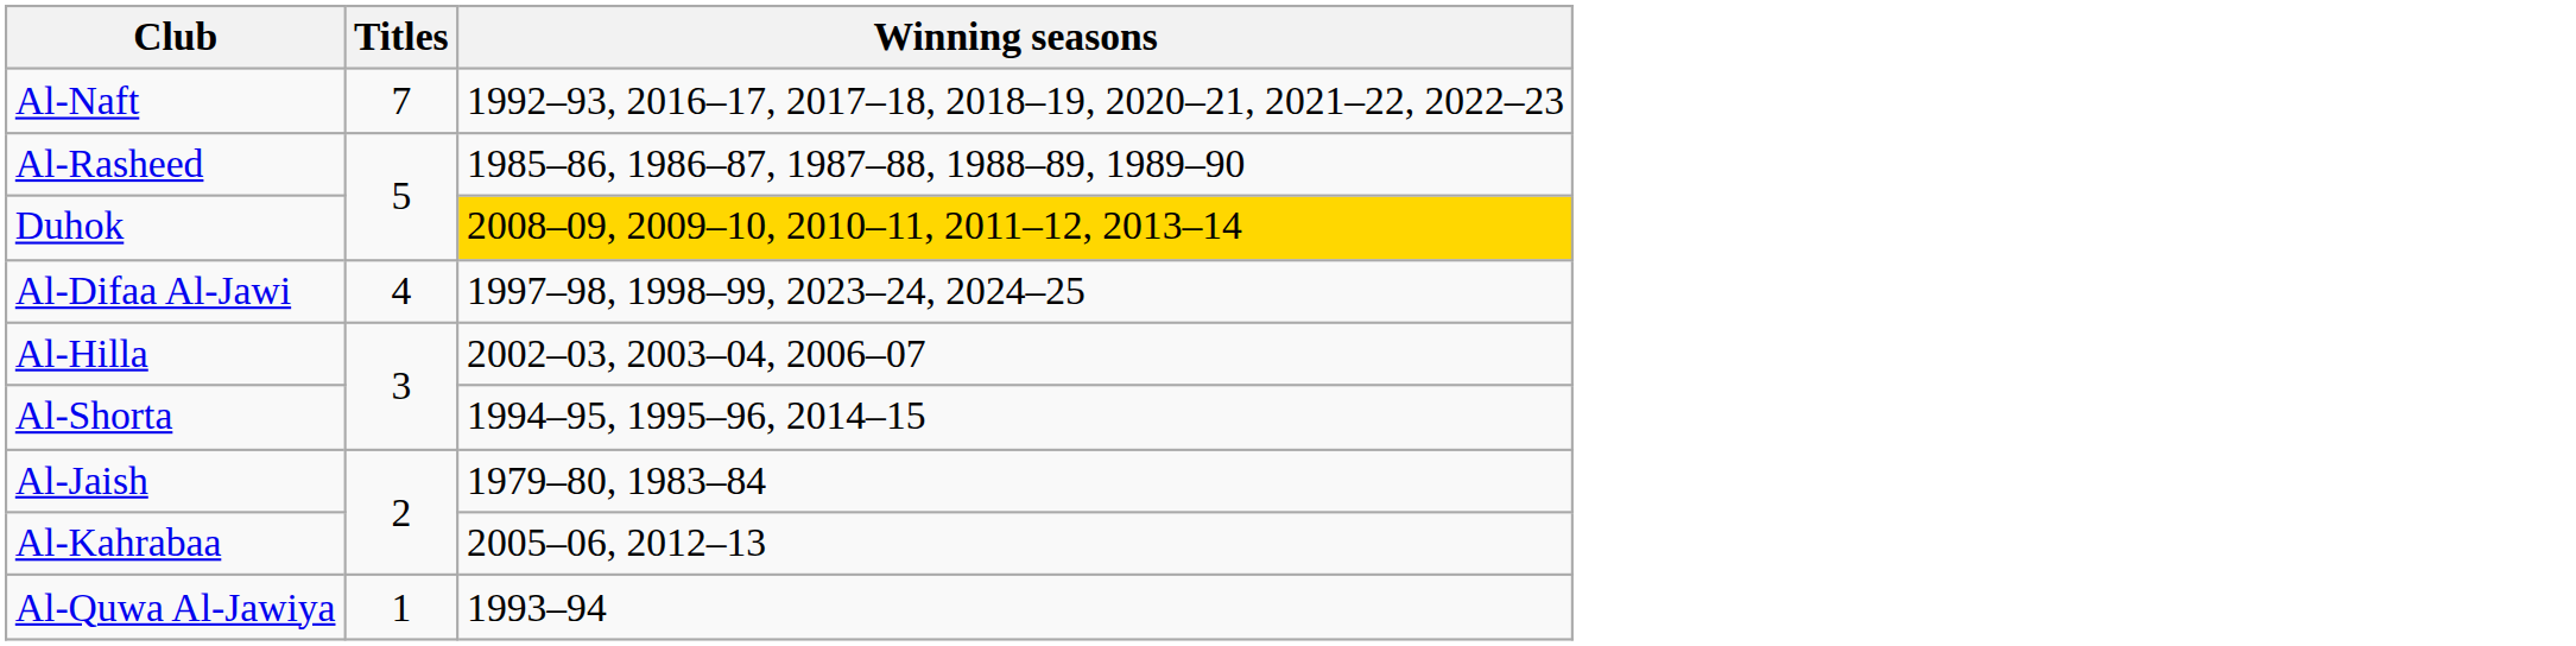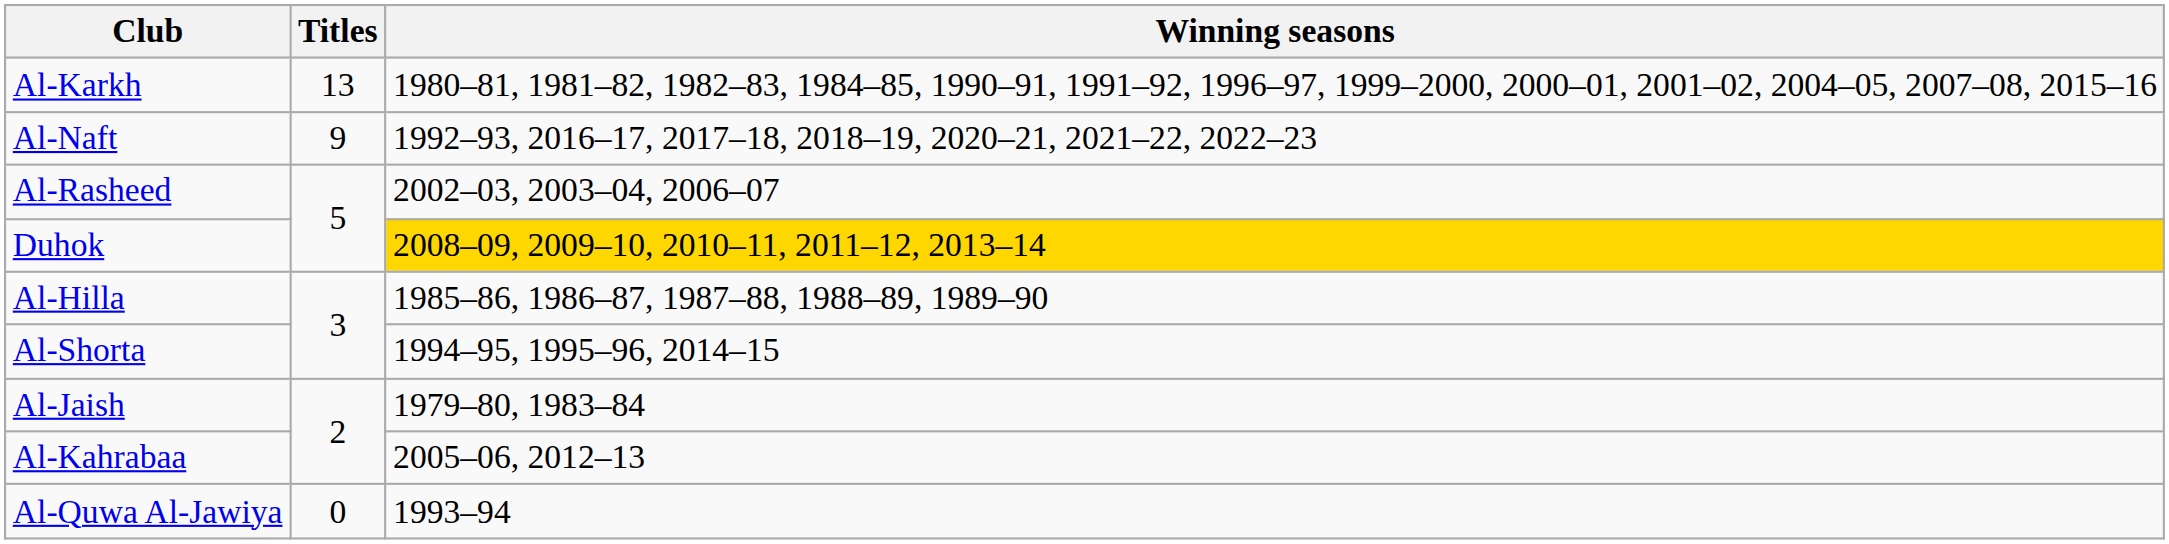+ row: Al-Karkh | 13 | 1980–81, 1981–82, 1982–83, 1984–85, 1990–91, 1991–92, 1996–97, 1999–2000, 2000–01, 2001–02, 2004–05, 2007–08, 2015–16
Al-Naft | Titles: 7 -> 9
Al-Rasheed | Winning seasons: 1985–86, 1986–87, 1987–88, 1988–89, 1989–90 -> 2002–03, 2003–04, 2006–07
- row: Al-Difaa Al-Jawi | 4 | 1997–98, 1998–99, 2023–24, 2024–25
Al-Hilla | Winning seasons: 2002–03, 2003–04, 2006–07 -> 1985–86, 1986–87, 1987–88, 1988–89, 1989–90
Al-Quwa Al-Jawiya | Titles: 1 -> 0
